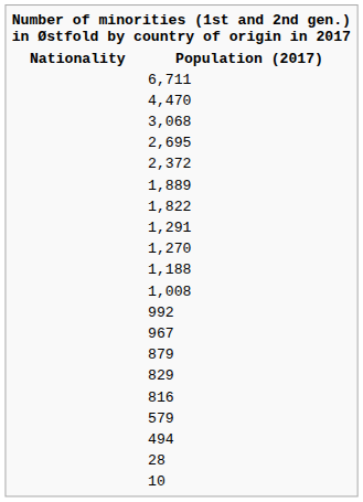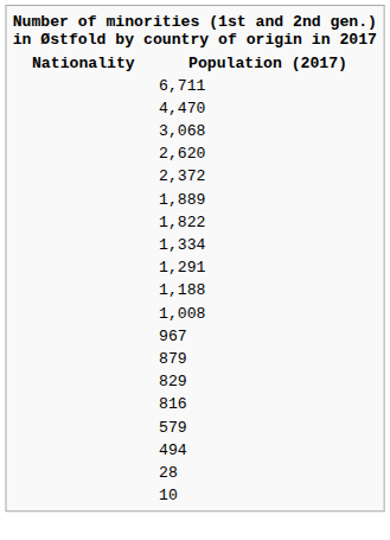- row: 2,695
+ row: 2,620
+ row: 1,334
- row: 1,270
- row: 992
